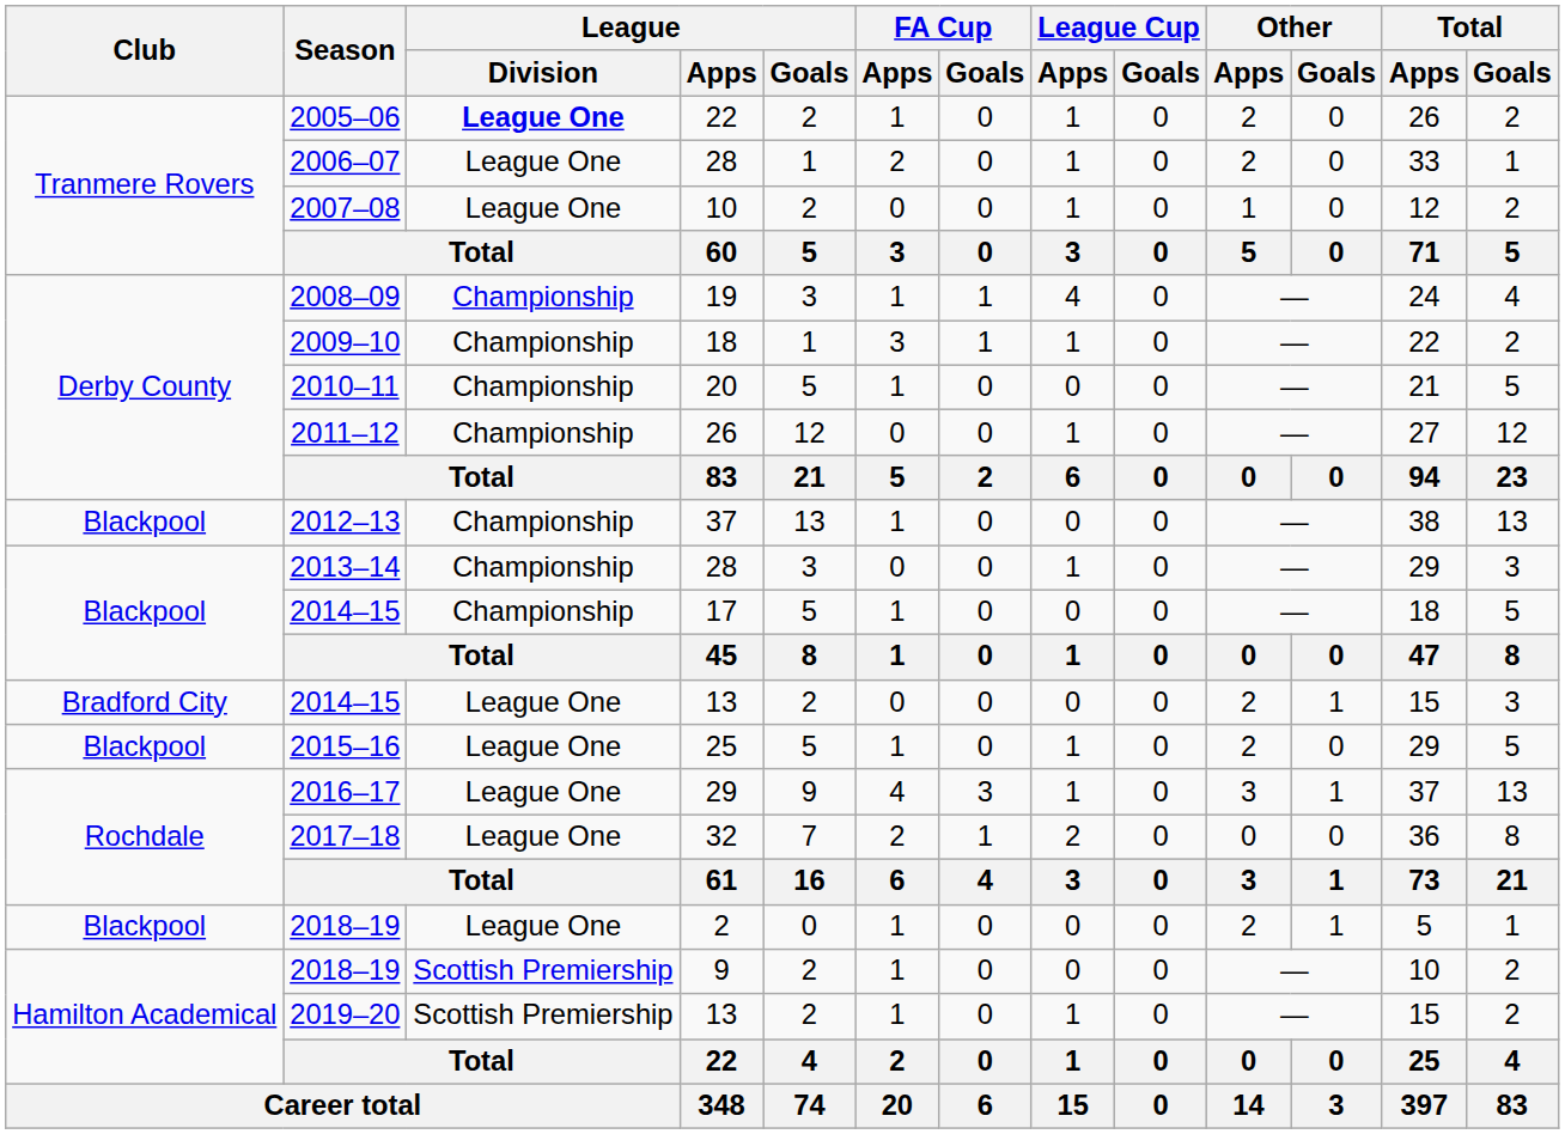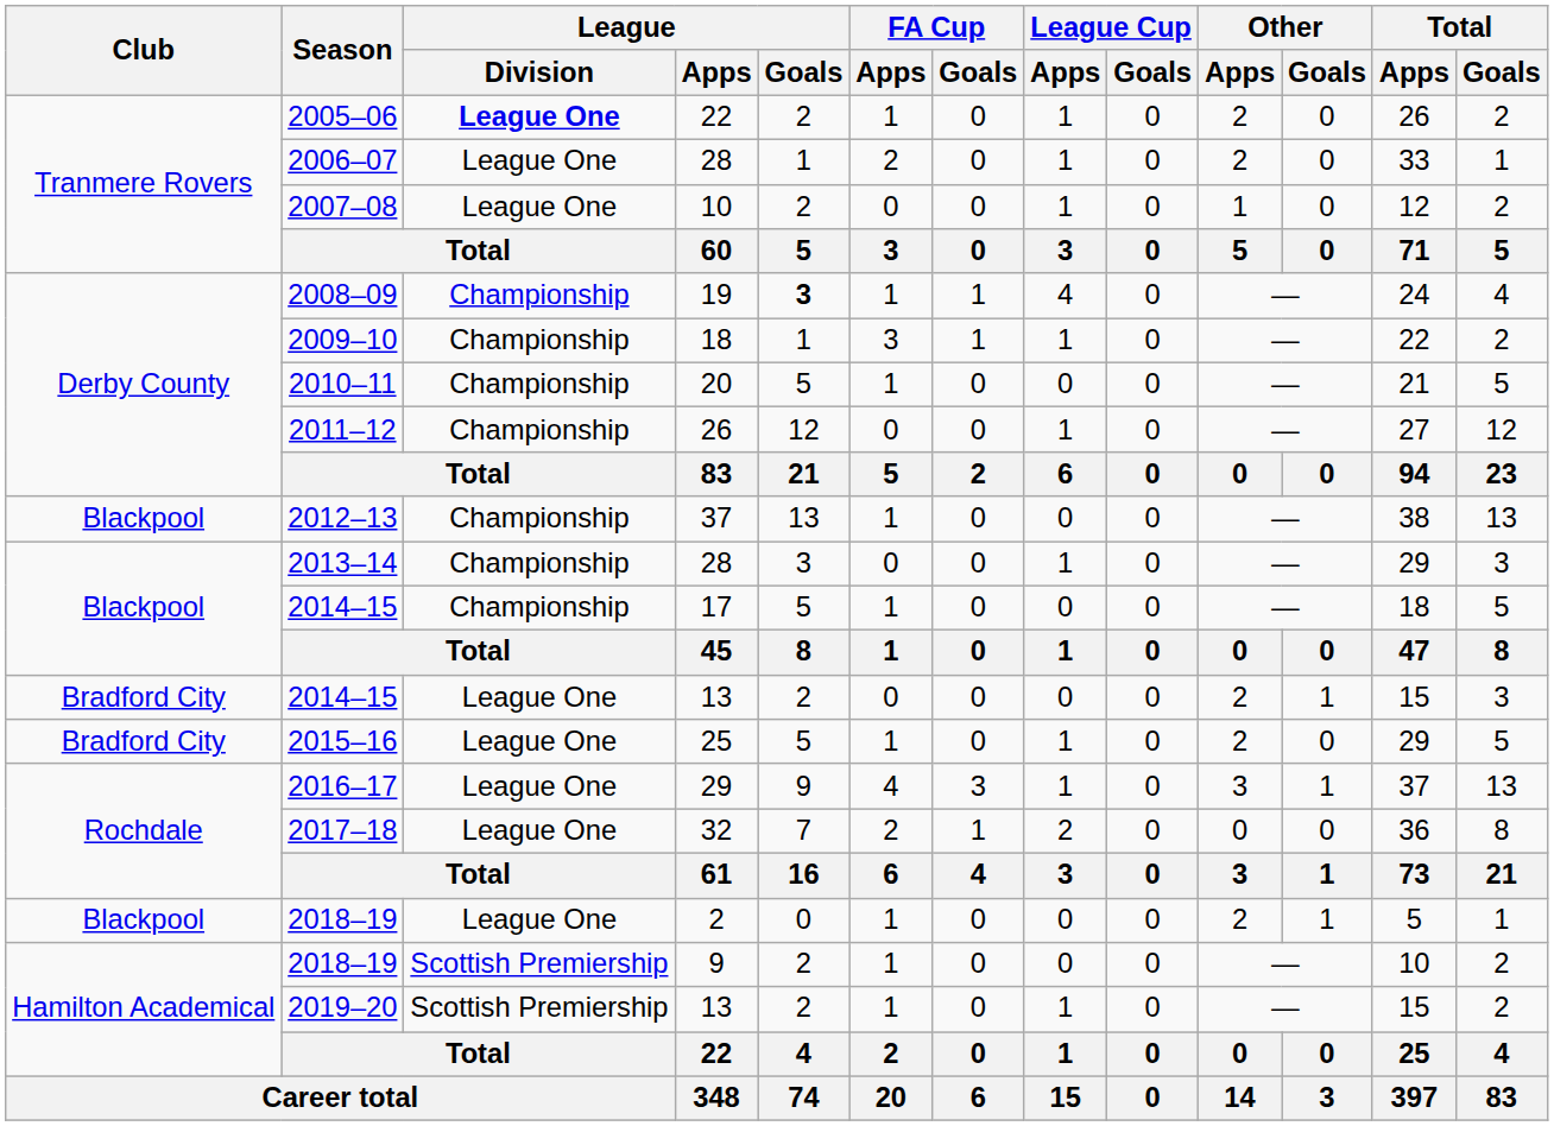2008–09 | League / Goals: normal -> bold
2015–16 | Club: Blackpool -> Bradford City
